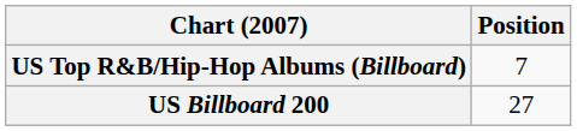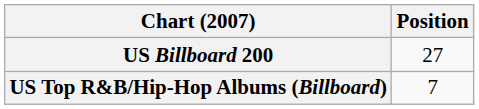rows swapped: US Billboard 200 <-> US Top R&B/Hip-Hop Albums (Billboard)
